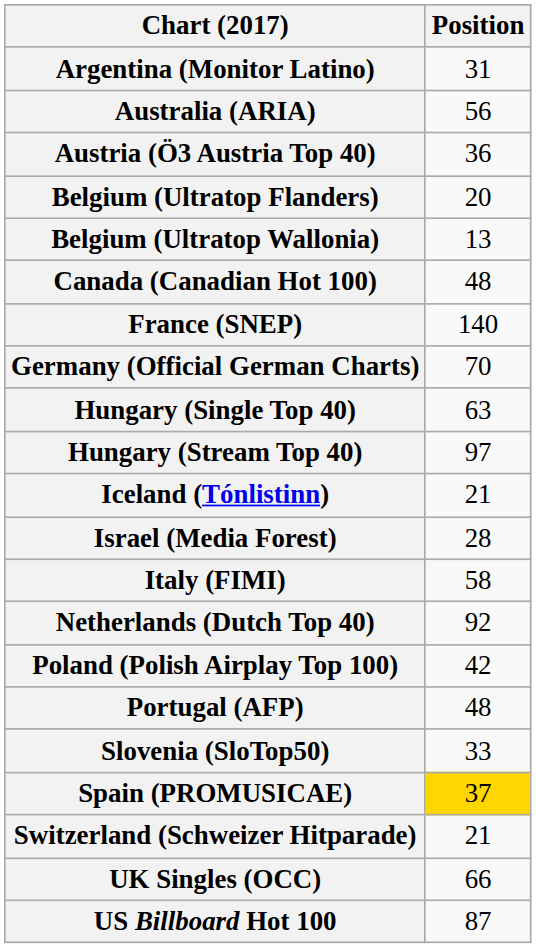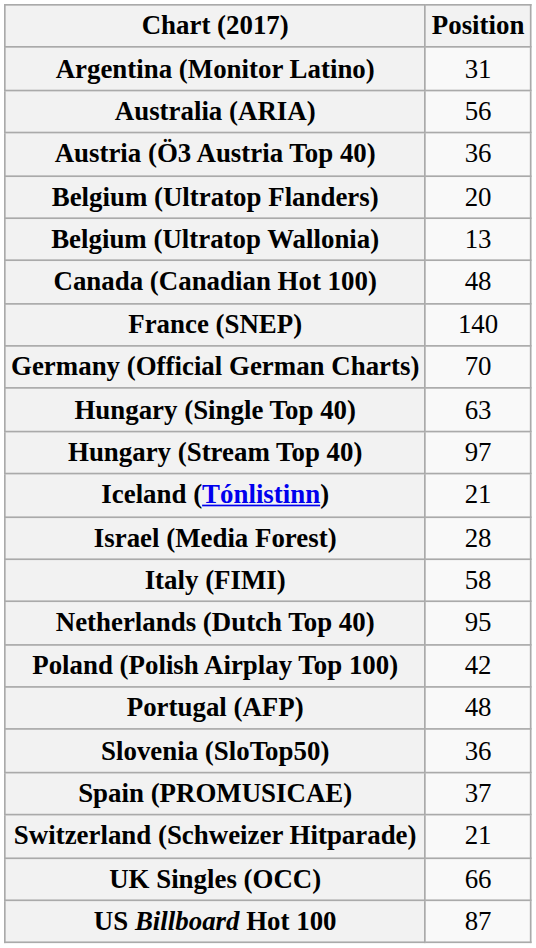Netherlands (Dutch Top 40) | Position: 92 -> 95
Slovenia (SloTop50) | Position: 33 -> 36
Spain (PROMUSICAE) | Position: gold background -> no background
